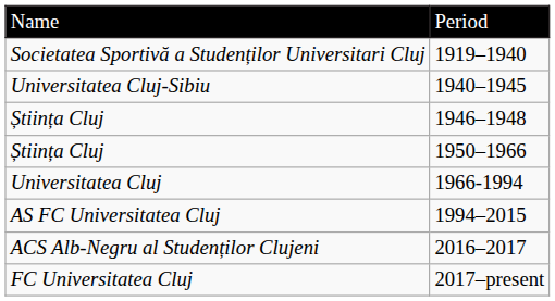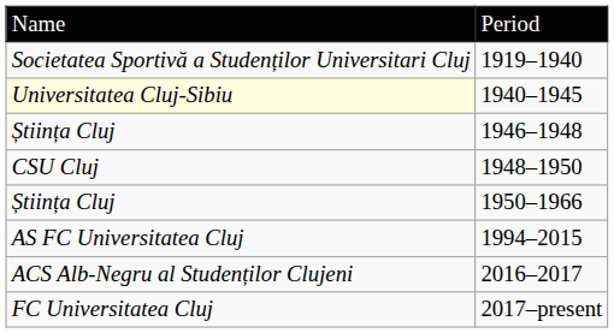1940–1945 | column 1: no background -> lightyellow background
+ row: CSU Cluj | 1948–1950
- row: Universitatea Cluj | 1966-1994
